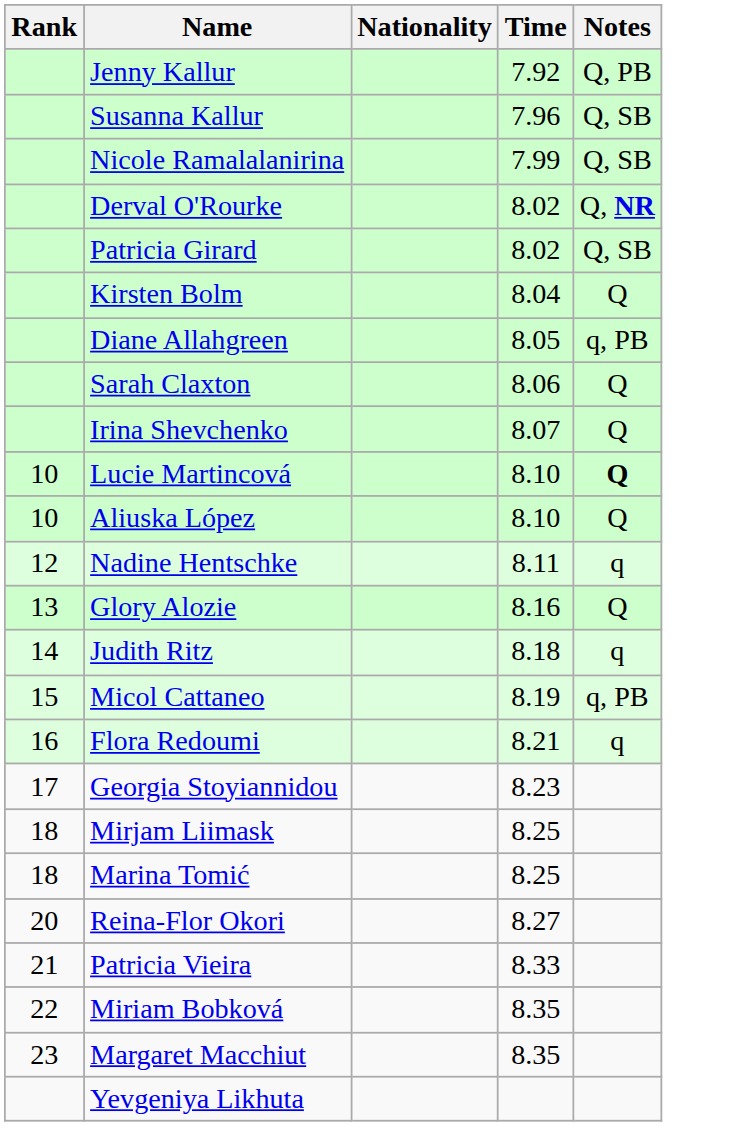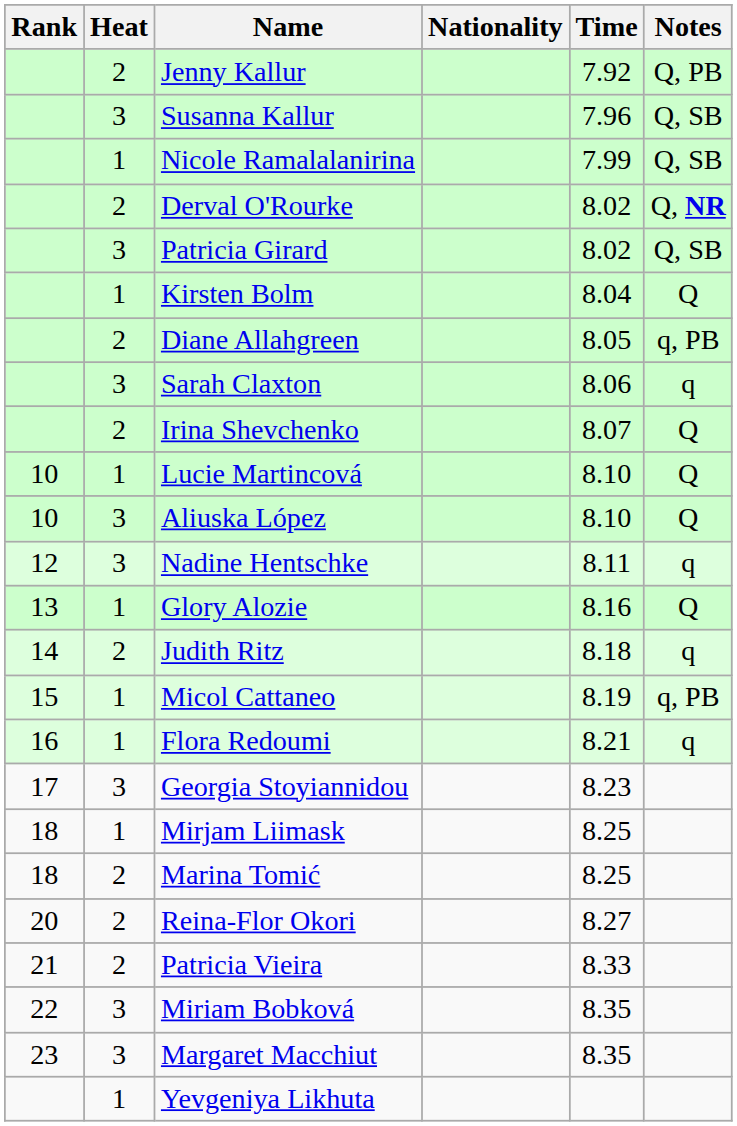+ column: Heat | 2 | 3 | 1 | 2 | 3 | 1 | 2 | 3 | 2 | 1 | 3 | 3 | 1 | 2 | 1 | 1 | 3 | 1 | 2 | 2 | 2 | 3 | 3 | 1
Sarah Claxton | Notes: Q -> q
Lucie Martincová | Notes: bold -> normal
